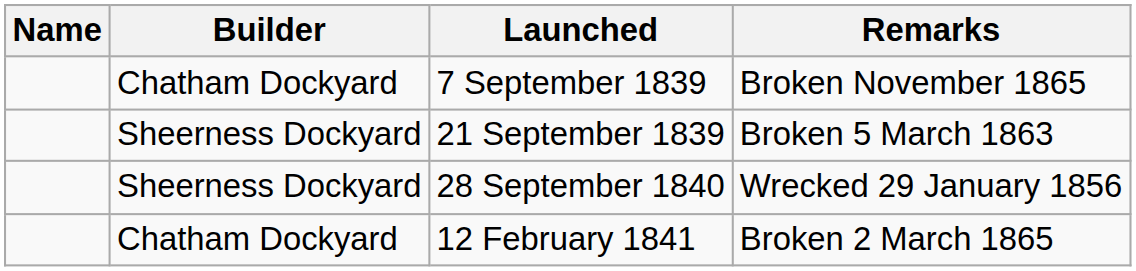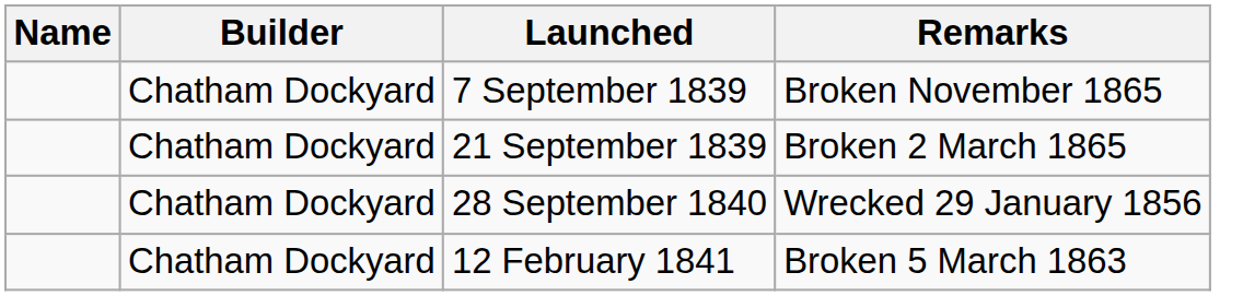21 September 1839 | Builder: Sheerness Dockyard -> Chatham Dockyard
21 September 1839 | Remarks: Broken 5 March 1863 -> Broken 2 March 1865
28 September 1840 | Builder: Sheerness Dockyard -> Chatham Dockyard
12 February 1841 | Remarks: Broken 2 March 1865 -> Broken 5 March 1863
